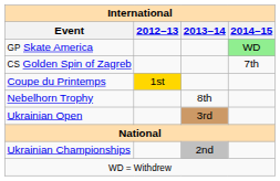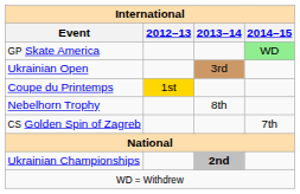rows swapped: CS Golden Spin of Zagreb <-> Ukrainian Open
Ukrainian Championships | 2013–14: normal -> bold
